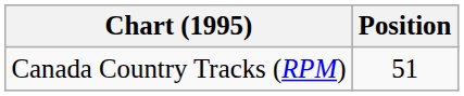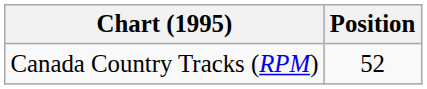Canada Country Tracks (RPM) | Position: 51 -> 52
